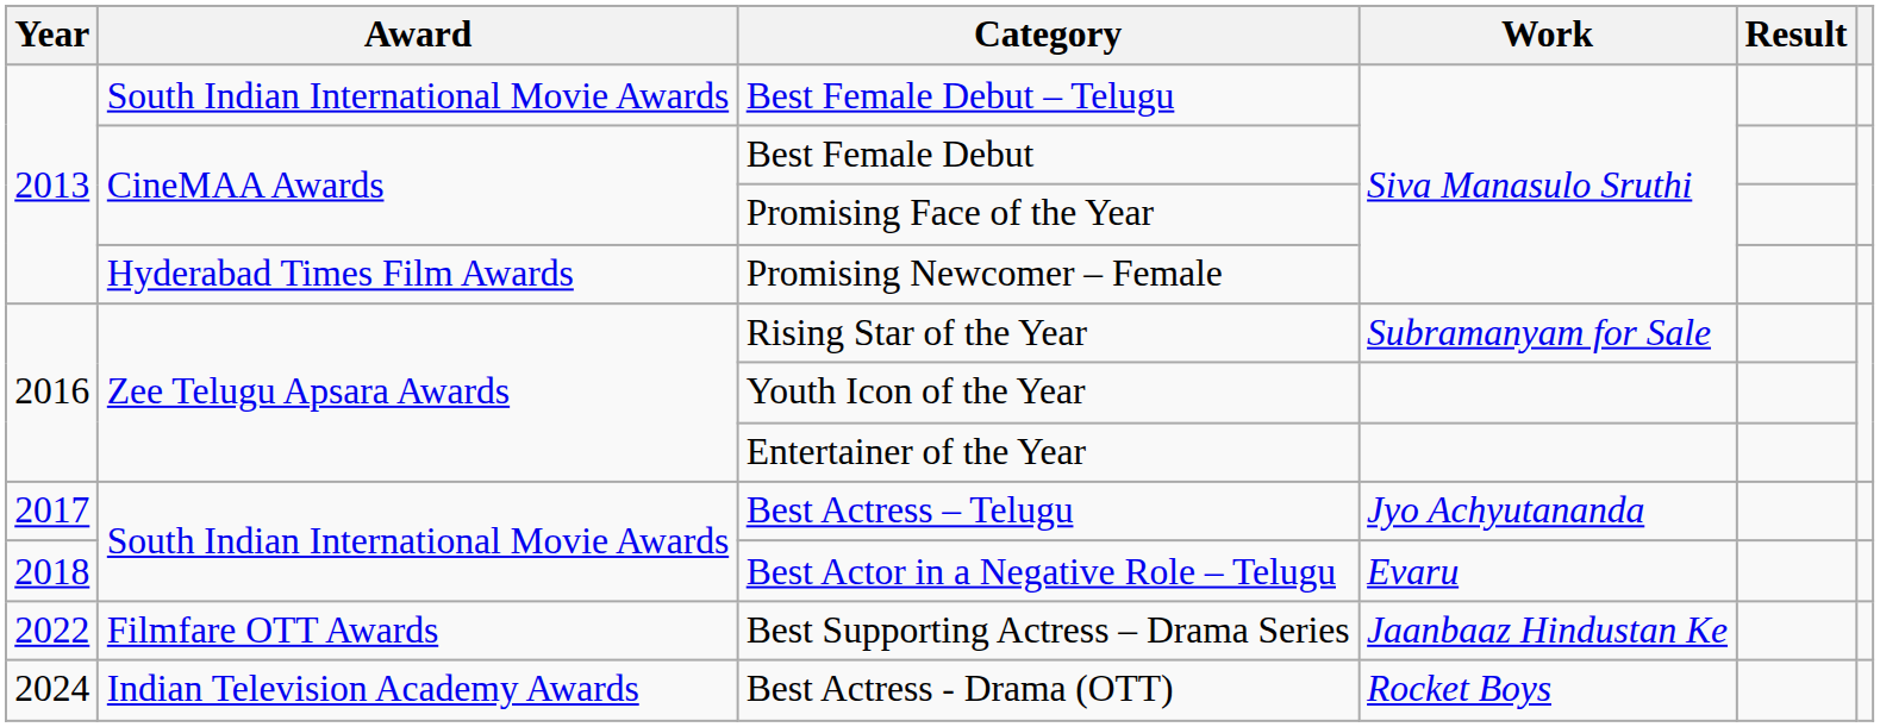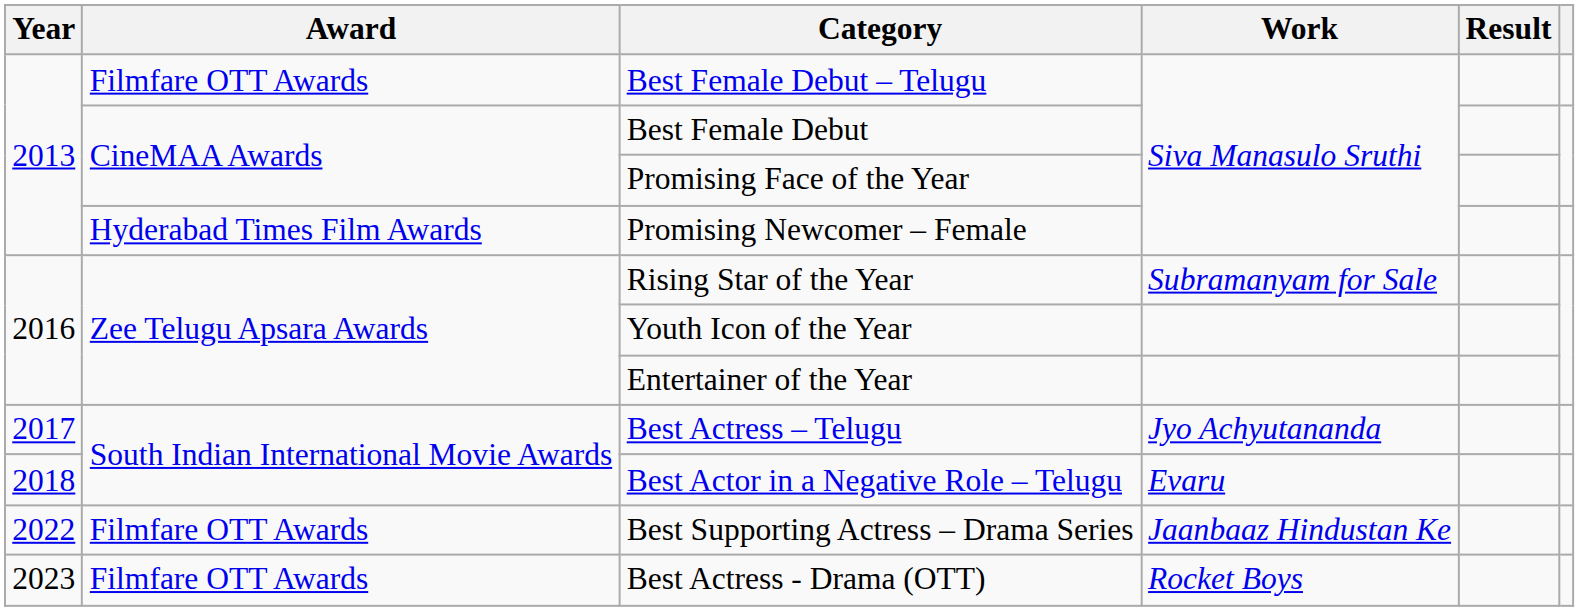Best Female Debut – Telugu | Award: South Indian International Movie Awards -> Filmfare OTT Awards
Best Actress - Drama (OTT) | Year: 2024 -> 2023
Best Actress - Drama (OTT) | Award: Indian Television Academy Awards -> Filmfare OTT Awards
